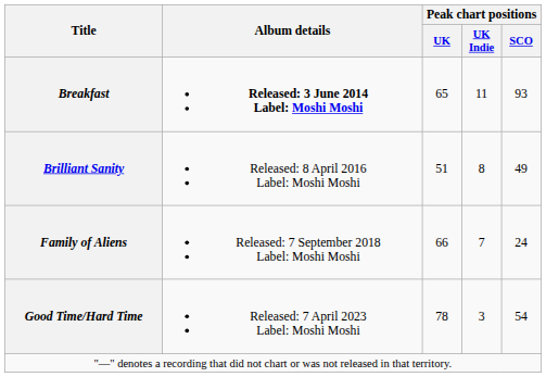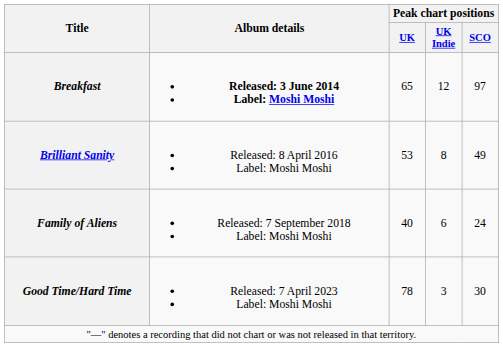Breakfast | Peak chart positions / UK Indie: 11 -> 12
Breakfast | Peak chart positions / SCO: 93 -> 97
Brilliant Sanity | Peak chart positions / UK: 51 -> 53
Family of Aliens | Peak chart positions / UK: 66 -> 40
Family of Aliens | Peak chart positions / UK Indie: 7 -> 6
Good Time/Hard Time | Peak chart positions / SCO: 54 -> 30
